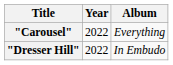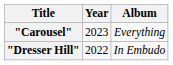"Carousel" | Year: 2022 -> 2023
